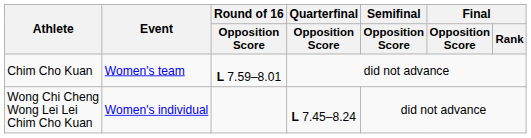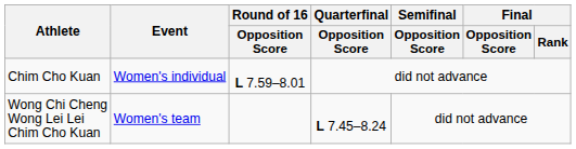Chim Cho Kuan | Event: Women's team -> Women's individual
Wong Chi Cheng Wong Lei Lei Chim Cho Kuan | Event: Women's individual -> Women's team
